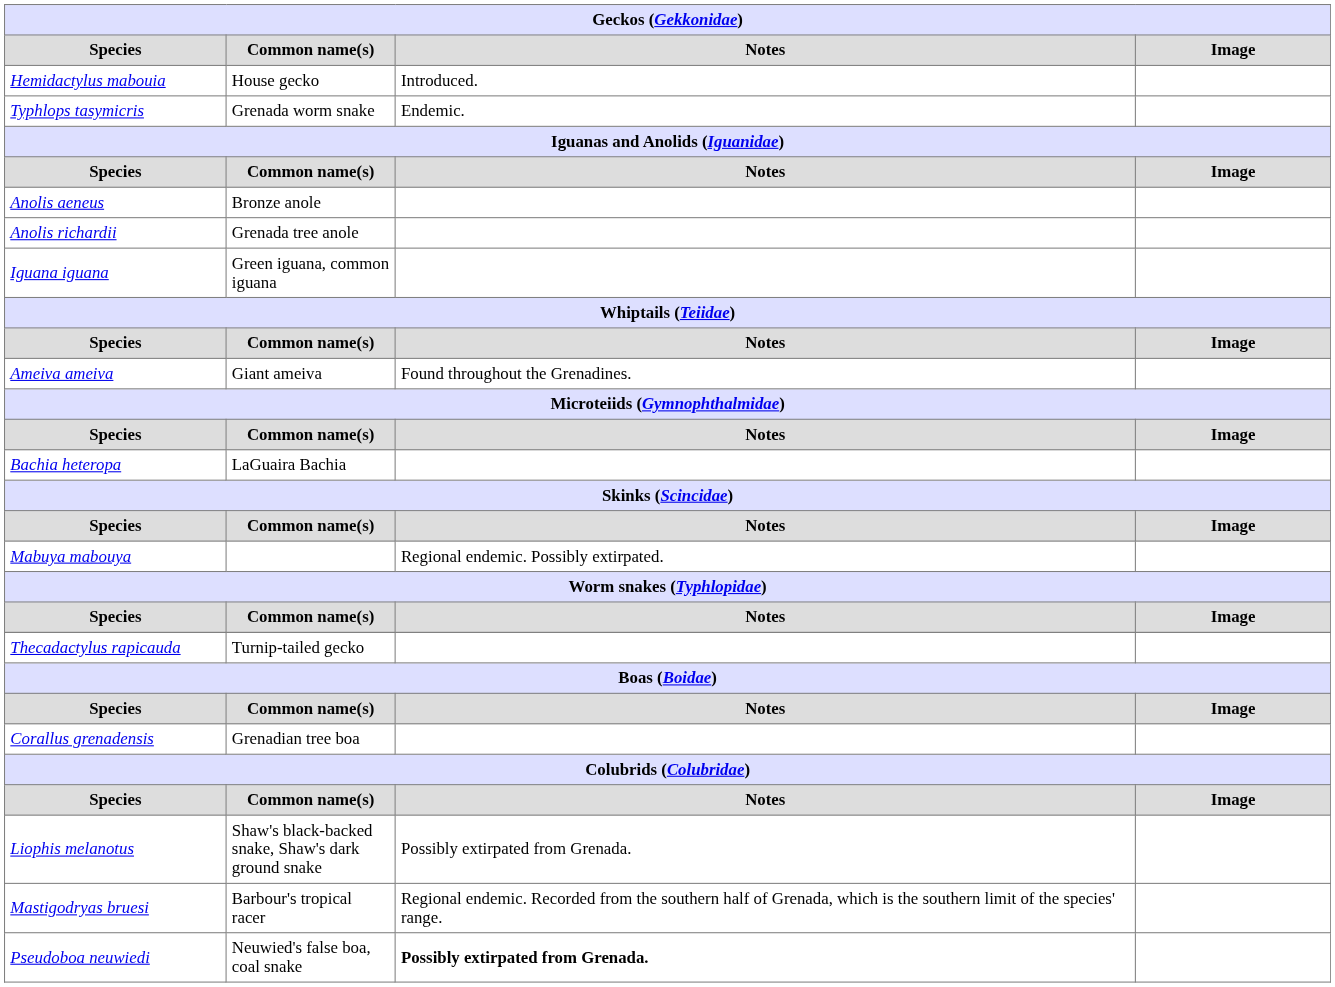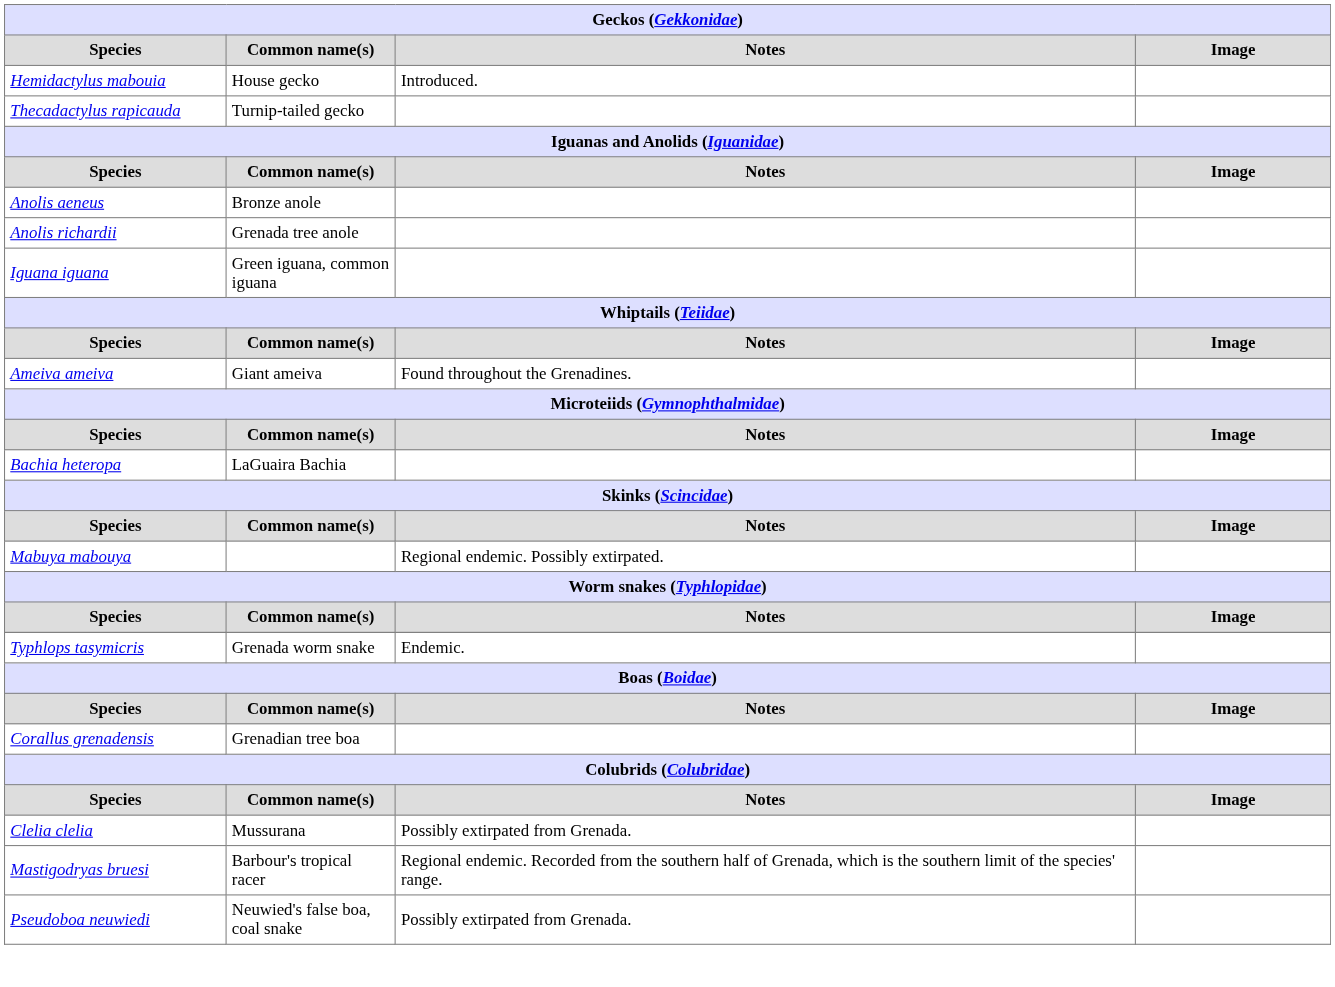rows swapped: Thecadactylus rapicauda <-> Typhlops tasymicris
+ row: Clelia clelia | Mussurana | Possibly extirpated from Grenada.
- row: Liophis melanotus | Shaw's black-backed snake, Shaw's dark ground snake | Possibly extirpated from Grenada.
Pseudoboa neuwiedi | Notes: bold -> normal
